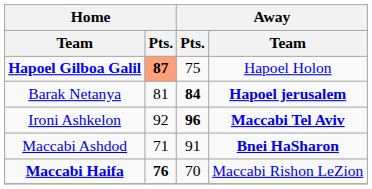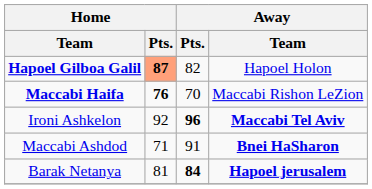Hapoel Gilboa Galil | Away / Pts.: 75 -> 82
rows swapped: Maccabi Haifa <-> Barak Netanya
